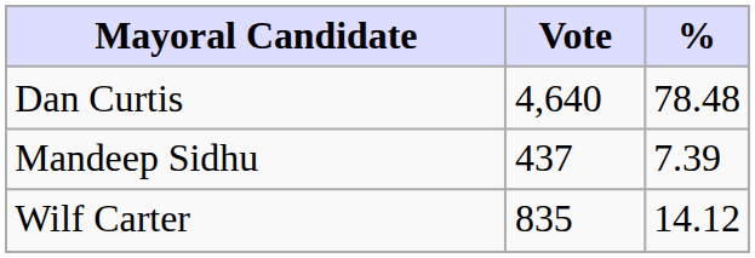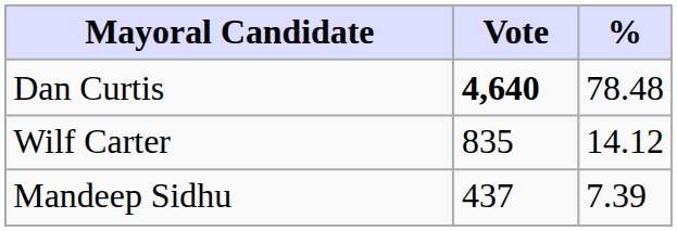Dan Curtis | Vote: normal -> bold
rows swapped: Wilf Carter <-> Mandeep Sidhu
